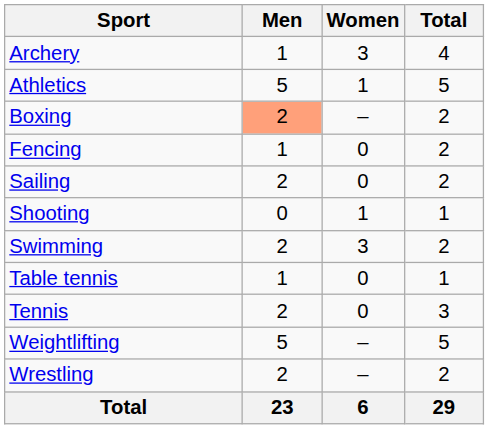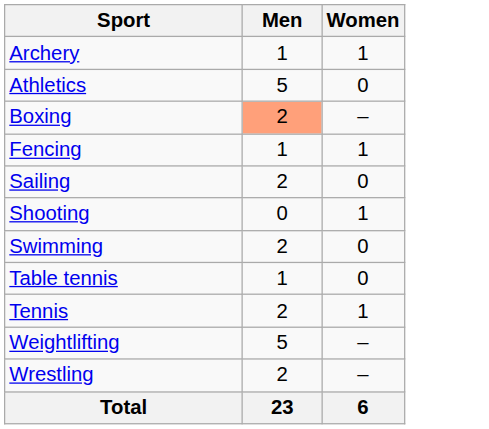- column: Total | 4 | 5 | 2 | 2 | 2 | 1 | 2 | 1 | 3 | 5 | 2 | 29
Archery | Women: 3 -> 1
Athletics | Women: 1 -> 0
Fencing | Women: 0 -> 1
Swimming | Women: 3 -> 0
Tennis | Women: 0 -> 1
